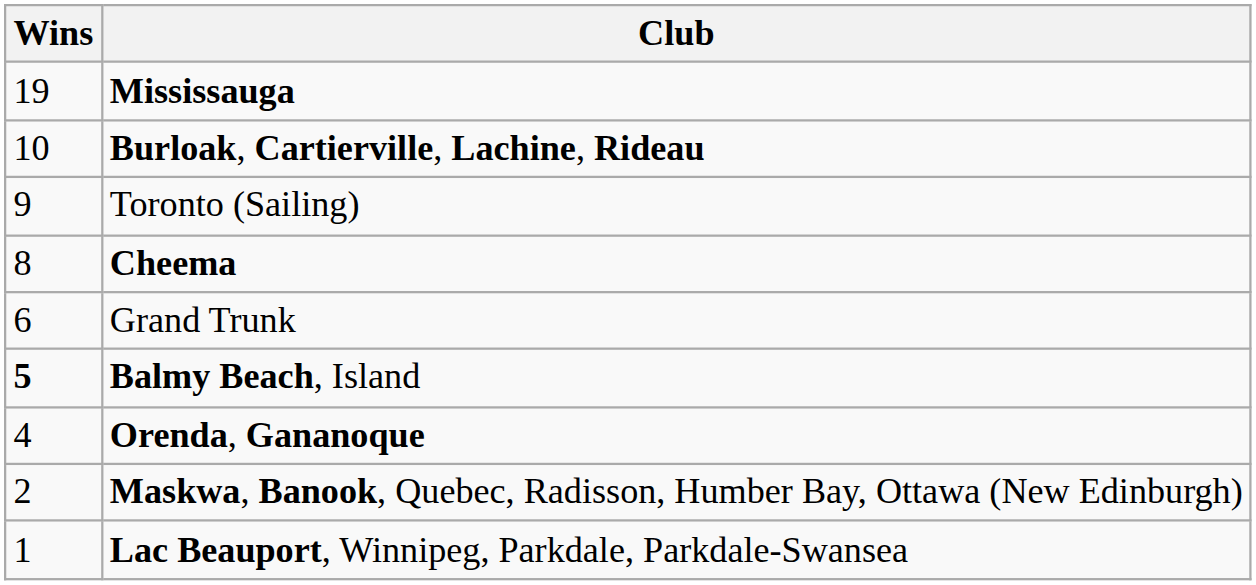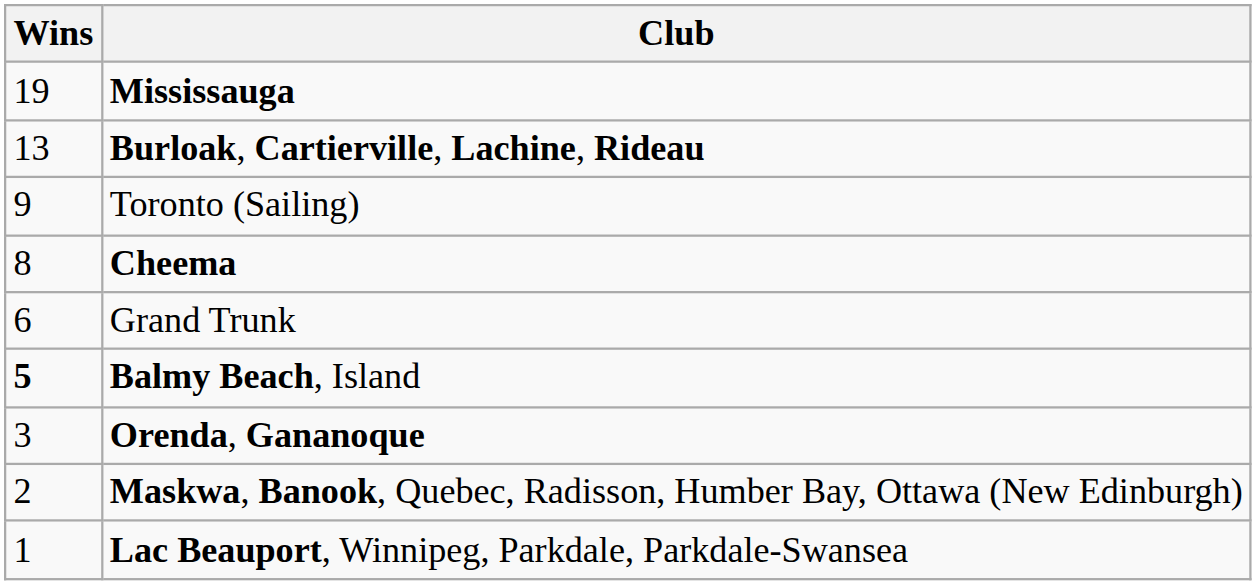Burloak, Cartierville, Lachine, Rideau | Wins: 10 -> 13
Orenda, Gananoque | Wins: 4 -> 3
